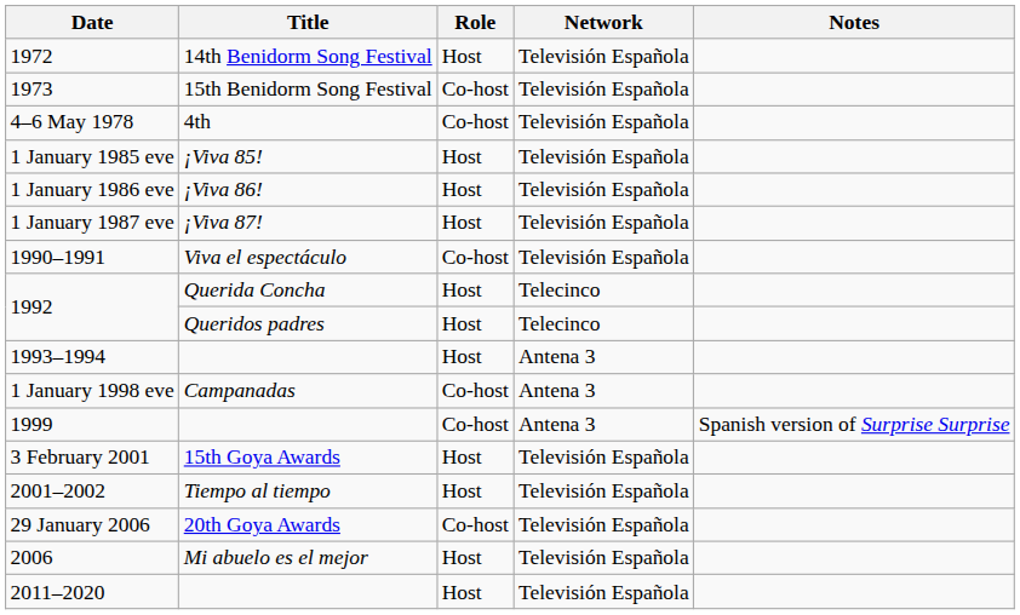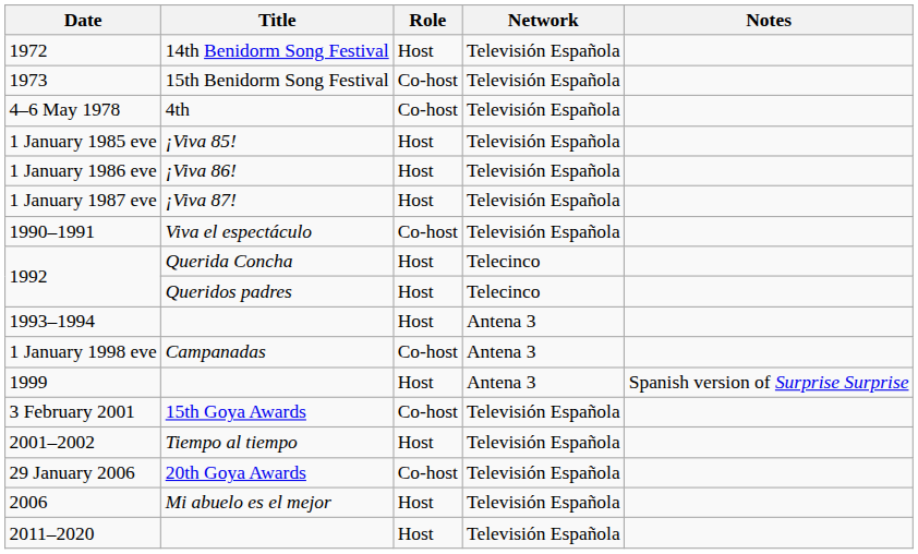1999 | Role: Co-host -> Host
3 February 2001 | Role: Host -> Co-host
